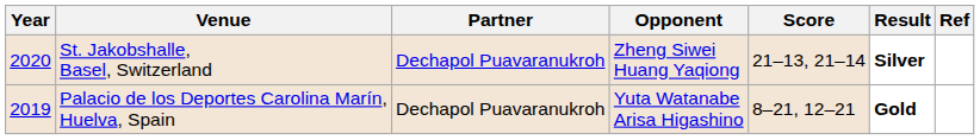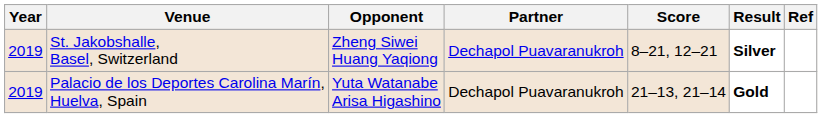columns swapped: Partner <-> Opponent
St. Jakobshalle, Basel, Switzerland | Year: 2020 -> 2019
St. Jakobshalle, Basel, Switzerland | Score: 21–13, 21–14 -> 8–21, 12–21
Palacio de los Deportes Carolina Marín, Huelva, Spain | Score: 8–21, 12–21 -> 21–13, 21–14
